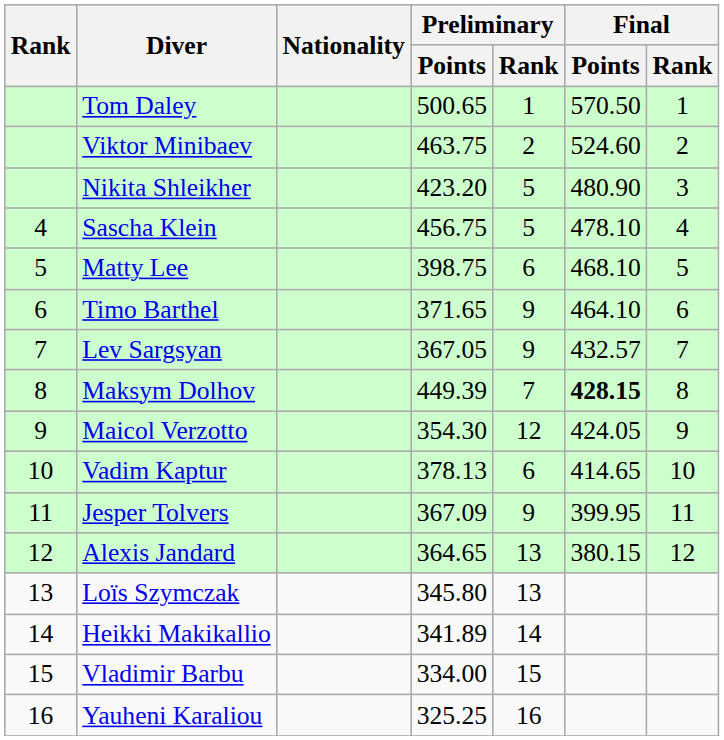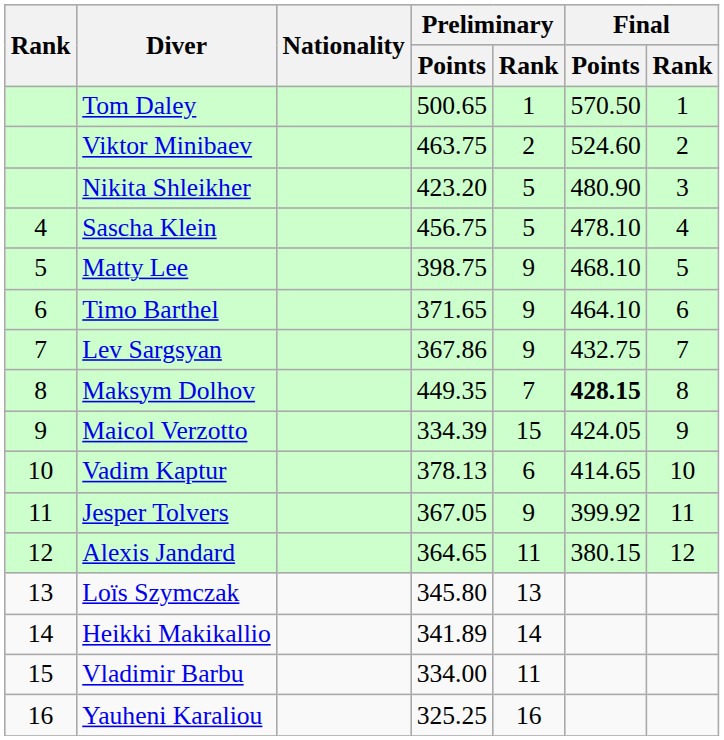Matty Lee | Preliminary / Rank: 6 -> 9
Lev Sargsyan | Preliminary / Points: 367.05 -> 367.86
Lev Sargsyan | Final / Points: 432.57 -> 432.75
Maksym Dolhov | Preliminary / Points: 449.39 -> 449.35
Maicol Verzotto | Preliminary / Points: 354.30 -> 334.39
Maicol Verzotto | Preliminary / Rank: 12 -> 15
Jesper Tolvers | Preliminary / Points: 367.09 -> 367.05
Jesper Tolvers | Final / Points: 399.95 -> 399.92
Alexis Jandard | Preliminary / Rank: 13 -> 11
Vladimir Barbu | Preliminary / Rank: 15 -> 11
